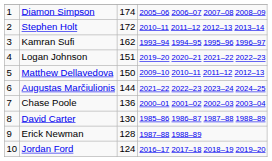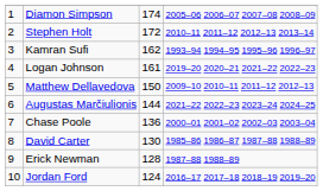Logan Johnson | column 3: 151 -> 161
